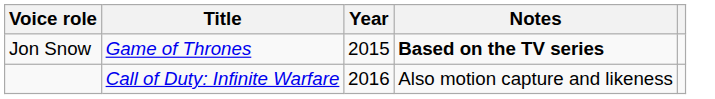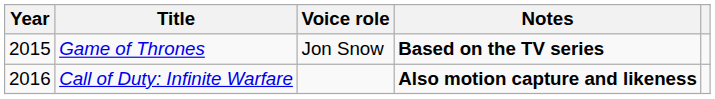columns swapped: Year <-> Voice role
Call of Duty: Infinite Warfare | Notes: normal -> bold
